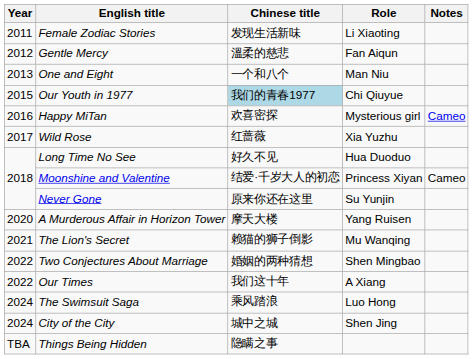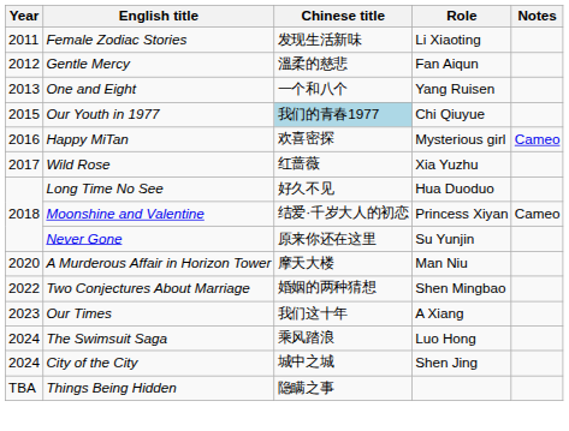One and Eight | Role: Man Niu -> Yang Ruisen
A Murderous Affair in Horizon Tower | Role: Yang Ruisen -> Man Niu
- row: 2021 | The Lion's Secret | 赖猫的狮子倒影 | Mu Wanqing
Our Times | Year: 2022 -> 2023
